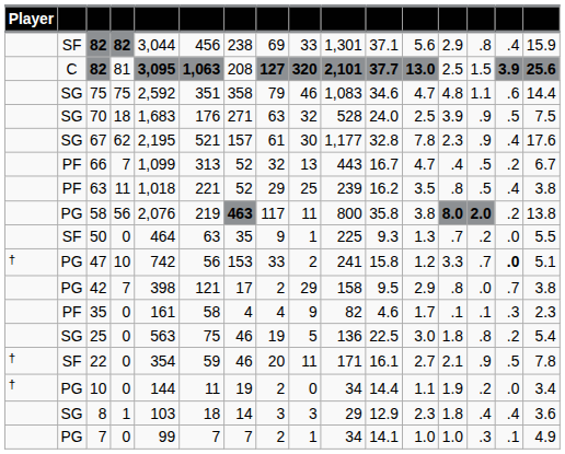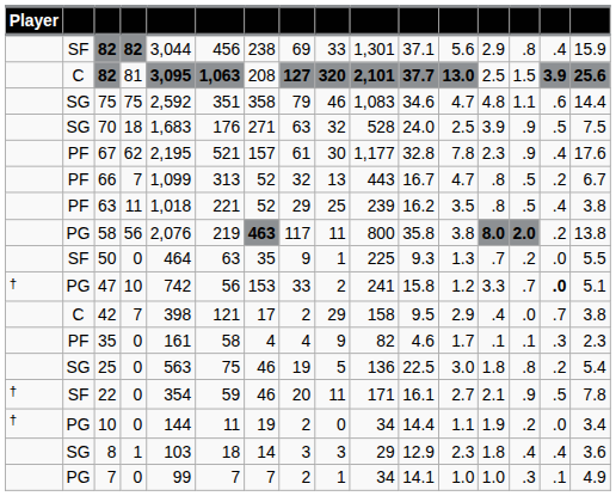67 | column 2: SG -> PF
66 | column 13: .4 -> .8
42 | column 2: PG -> C
42 | column 13: .8 -> .4
